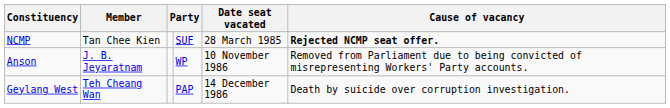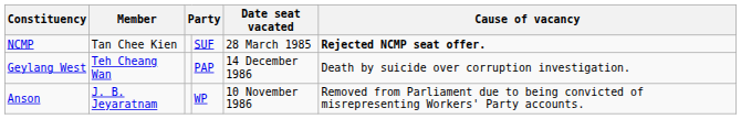rows swapped: Anson <-> Geylang West
